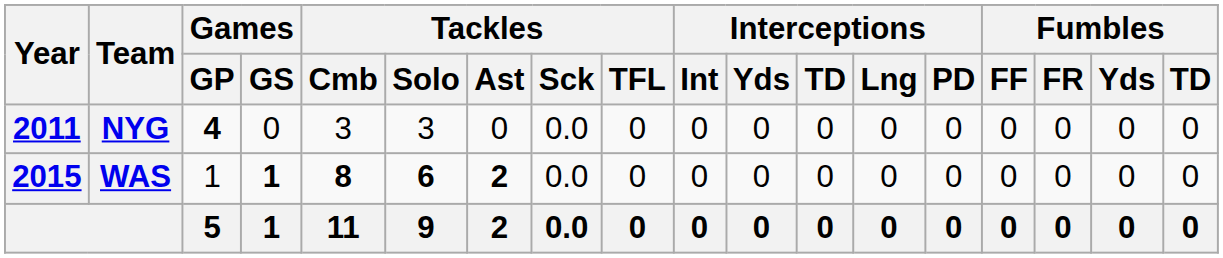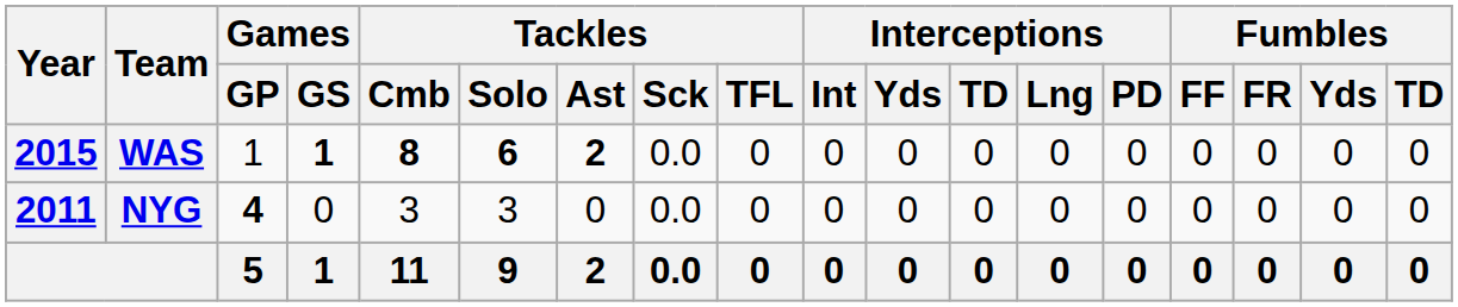rows swapped: NYG <-> WAS
